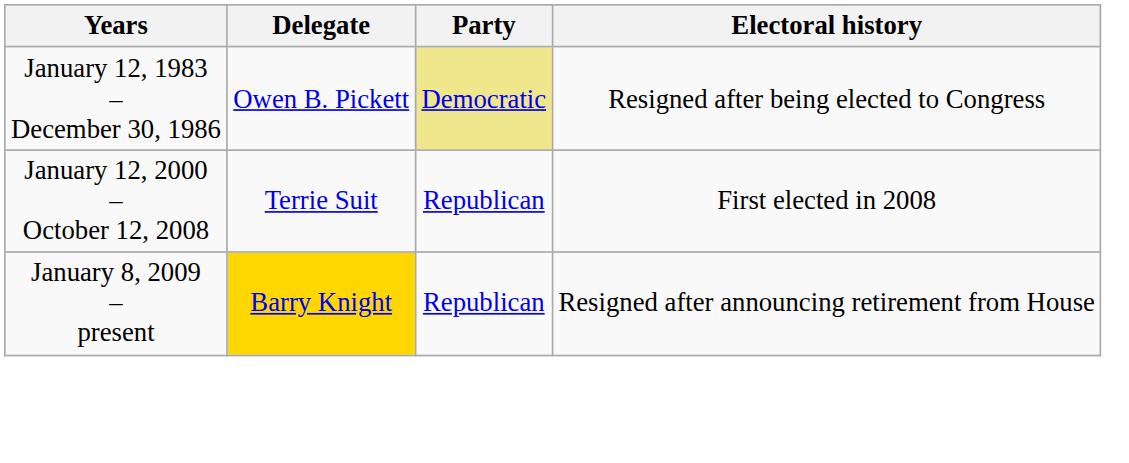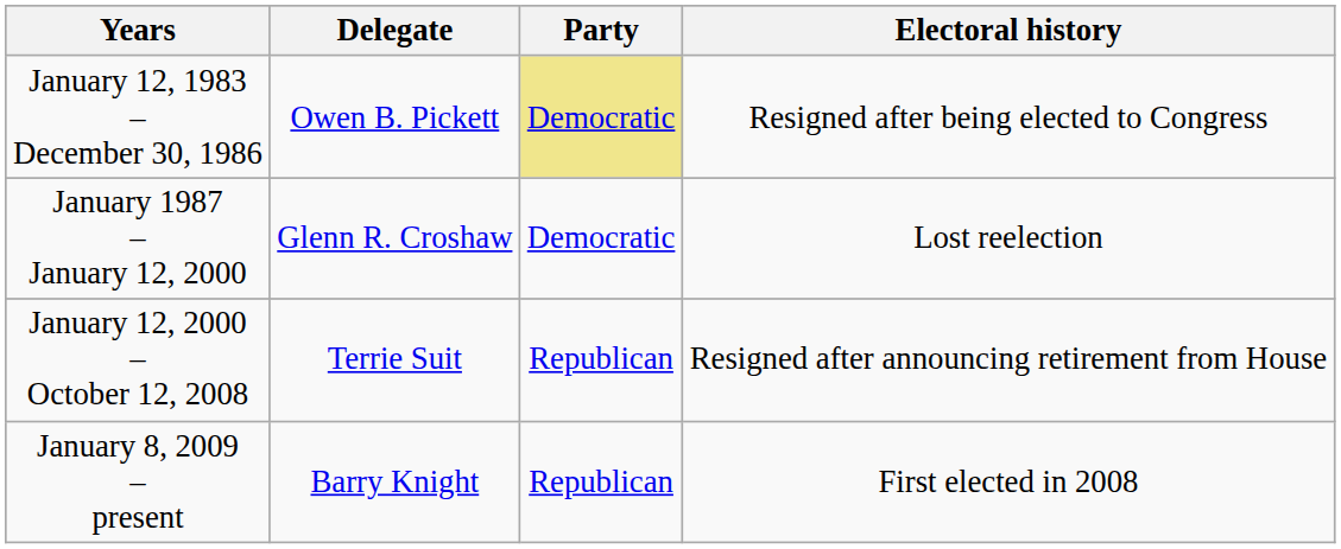+ row: January 1987 – January 12, 2000 | Glenn R. Croshaw | Democratic | Lost reelection
January 12, 2000 – October 12, 2008 | Electoral history: First elected in 2008 -> Resigned after announcing retirement from House
January 8, 2009 – present | Delegate: gold background -> no background
January 8, 2009 – present | Electoral history: Resigned after announcing retirement from House -> First elected in 2008
